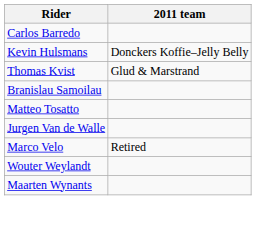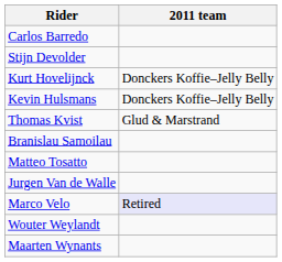+ row: Stijn Devolder
+ row: Kurt Hovelijnck | Donckers Koffie–Jelly Belly
Marco Velo | 2011 team: no background -> lavender background
